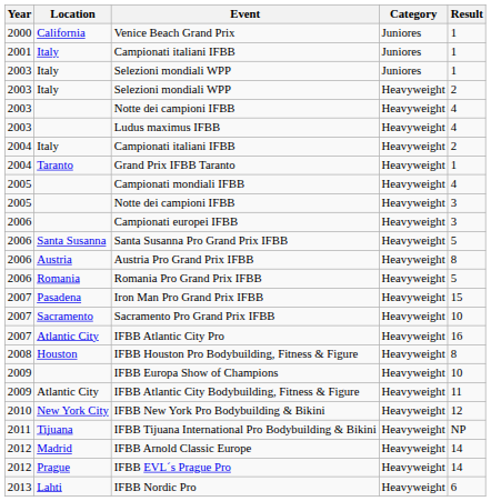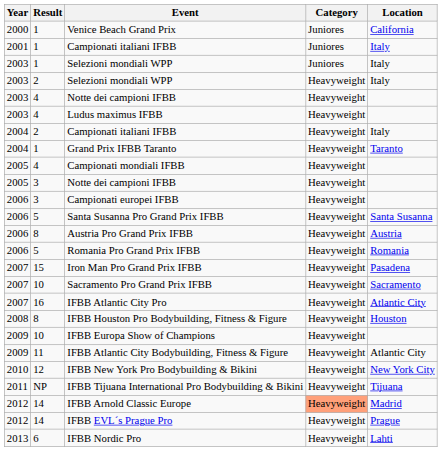columns swapped: Location <-> Result
IFBB Arnold Classic Europe | Category: no background -> lightsalmon background
